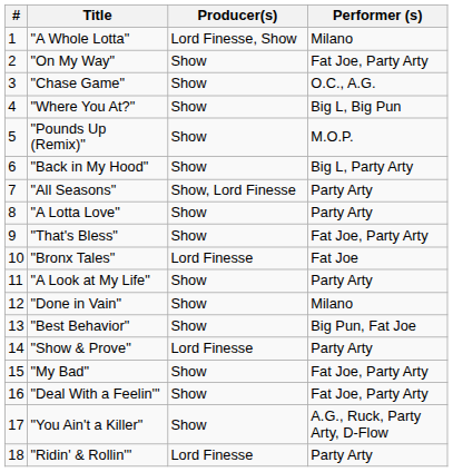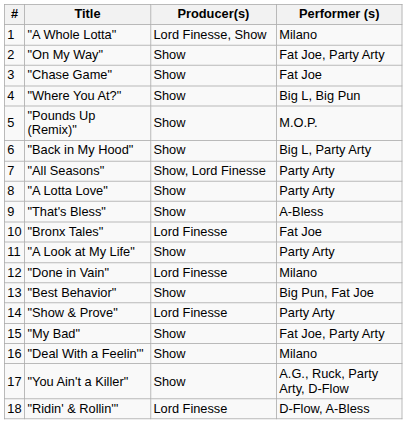"Chase Game" | Performer (s): O.C., A.G. -> Fat Joe
"That's Bless" | Performer (s): Fat Joe, Party Arty -> A-Bless
"Done in Vain" | Producer(s): Show -> Lord Finesse
"Deal With a Feelin'" | Performer (s): Fat Joe, Party Arty -> Milano
"Ridin' & Rollin'" | Performer (s): Party Arty -> D-Flow, A-Bless
